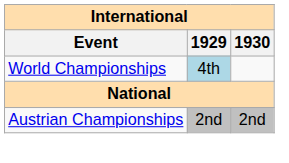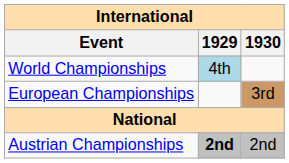+ row: European Championships | 3rd
Austrian Championships | 1929: normal -> bold
